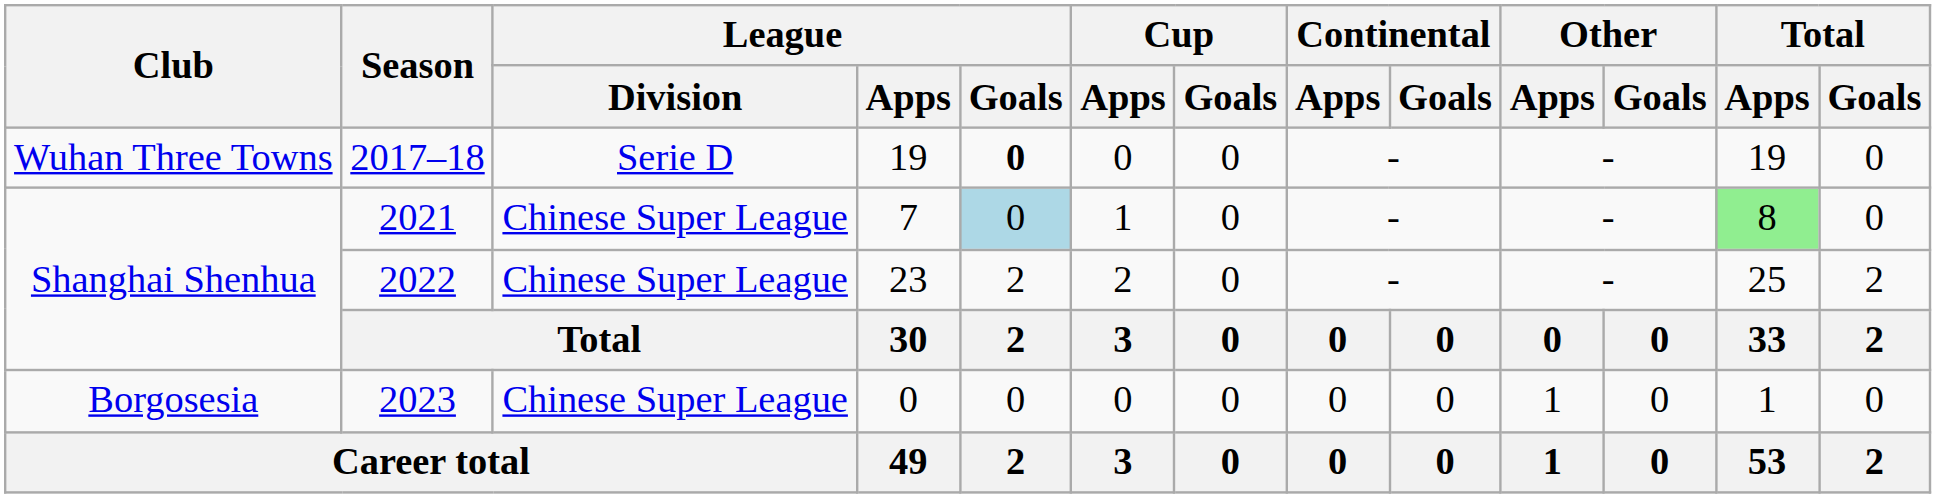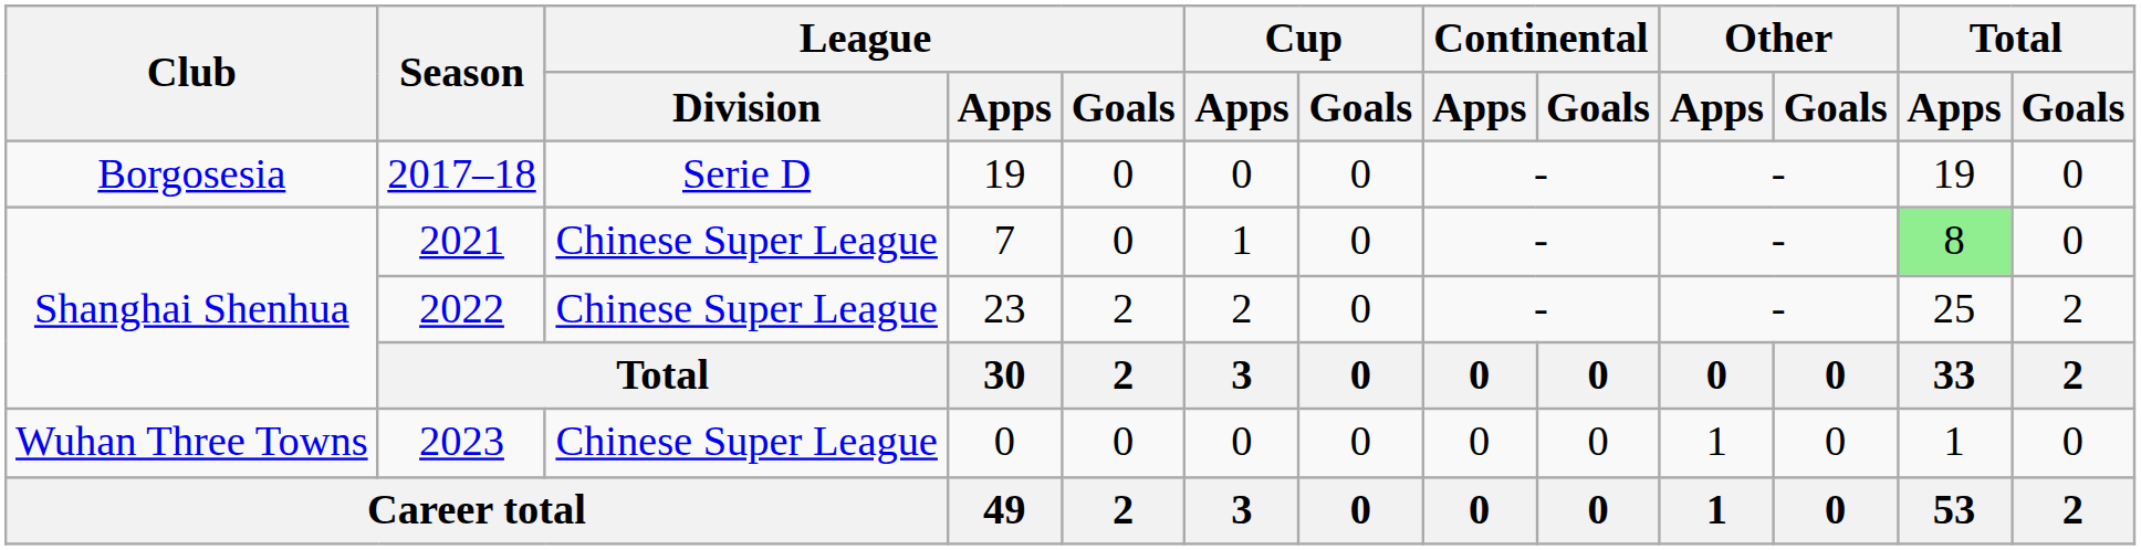2017–18 | Club: Wuhan Three Towns -> Borgosesia
2017–18 | League / Goals: bold -> normal
2021 | League / Goals: lightblue background -> no background
2023 | Club: Borgosesia -> Wuhan Three Towns
